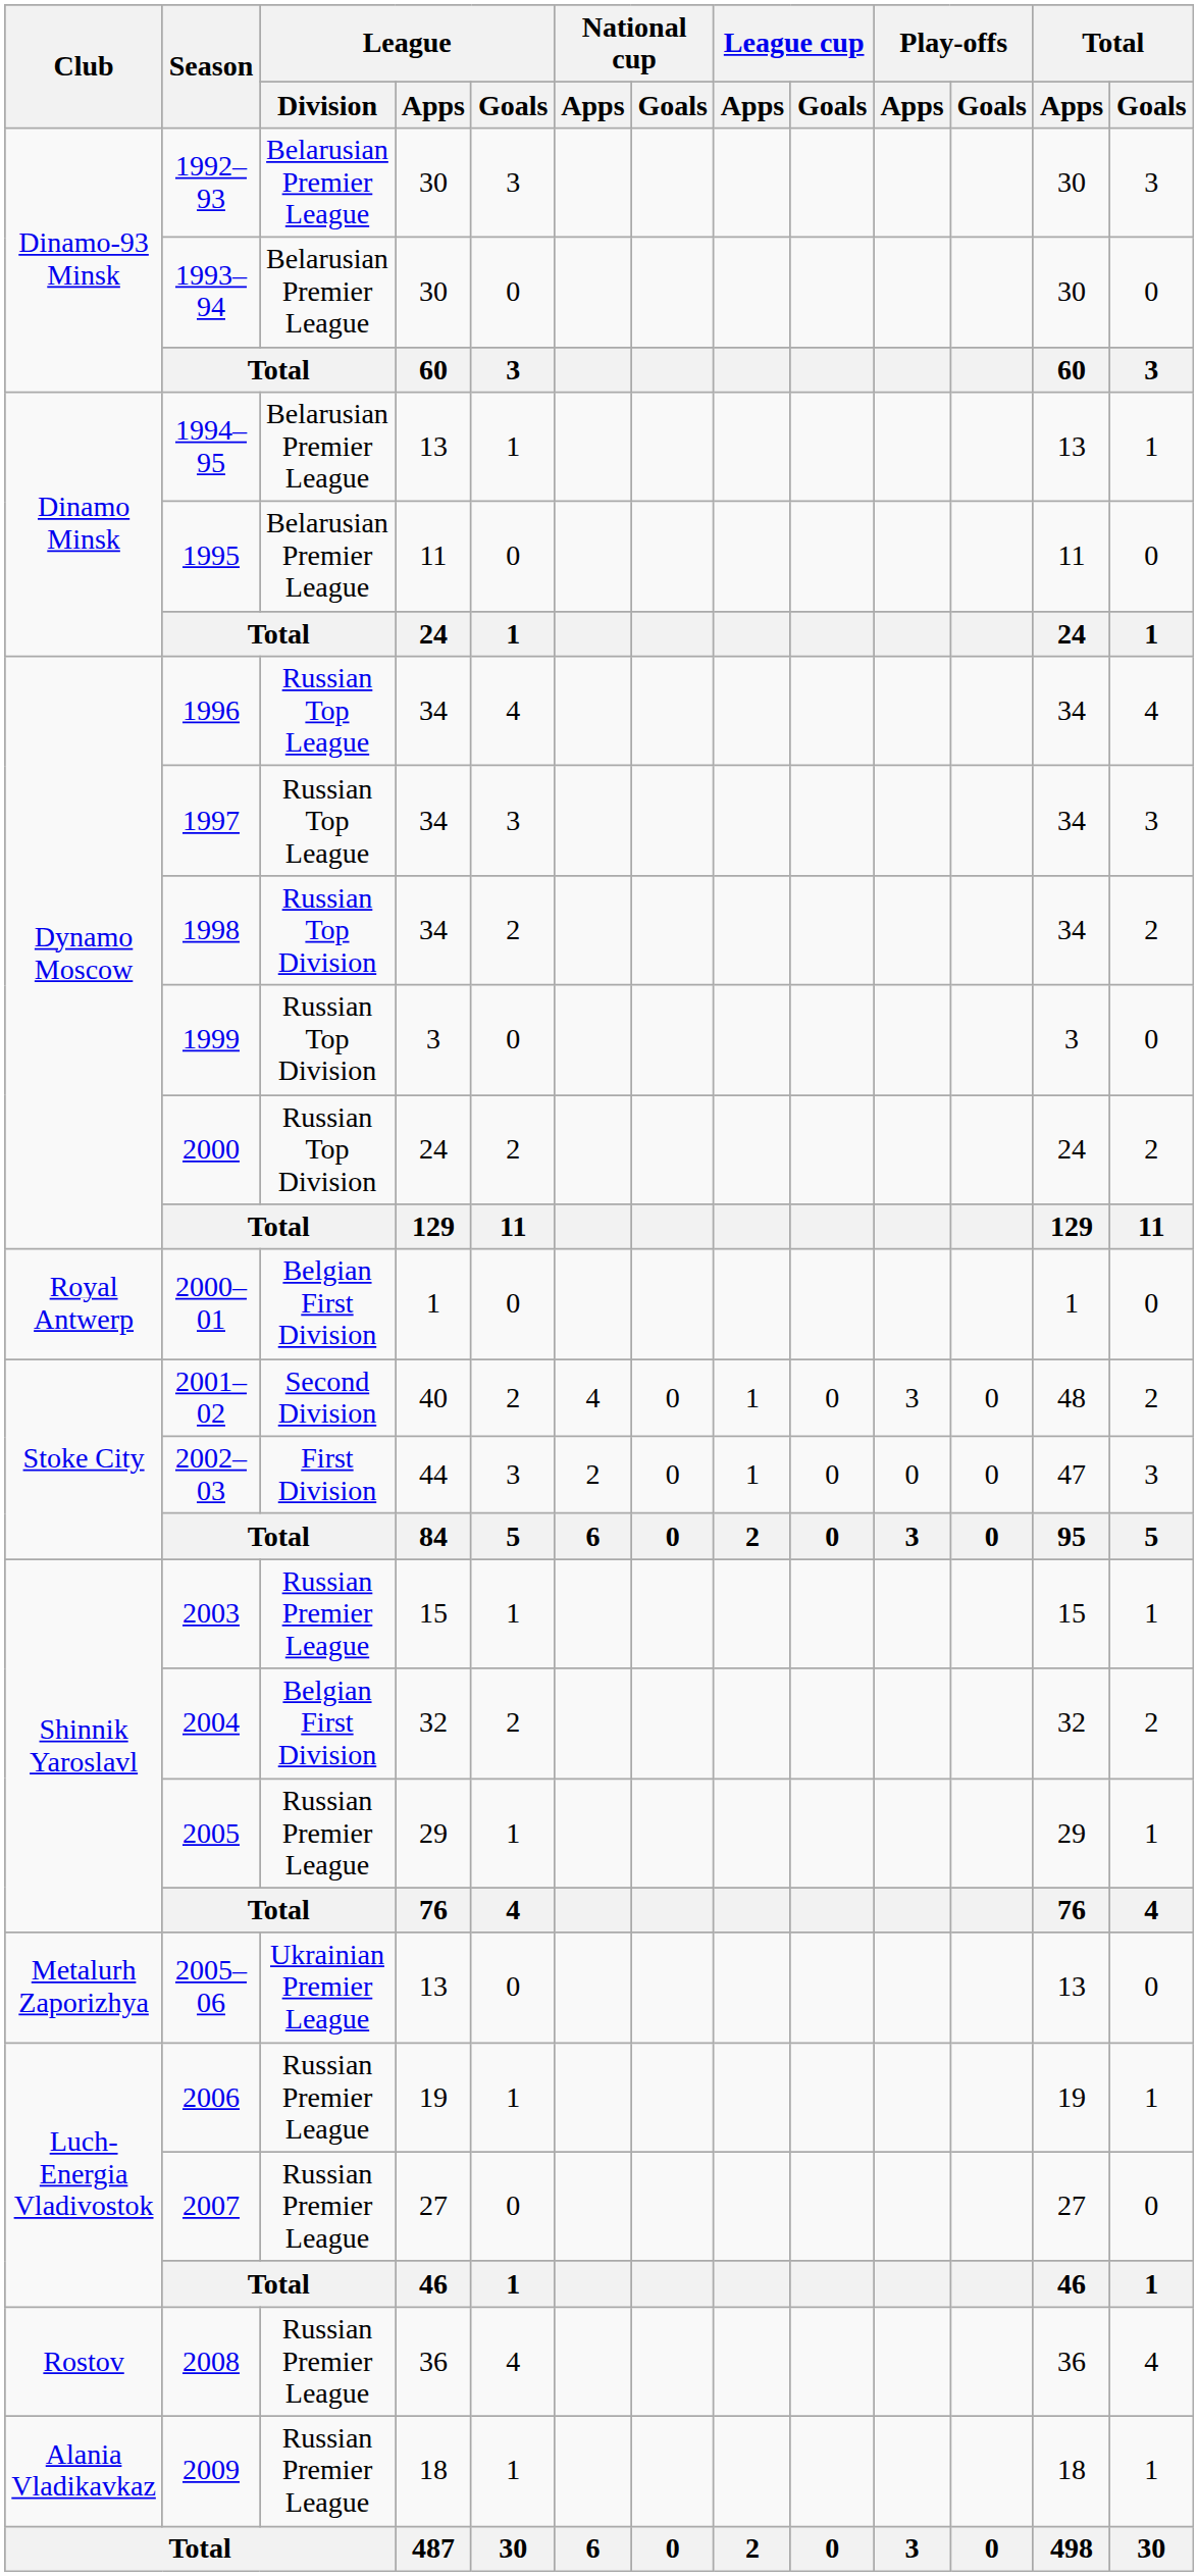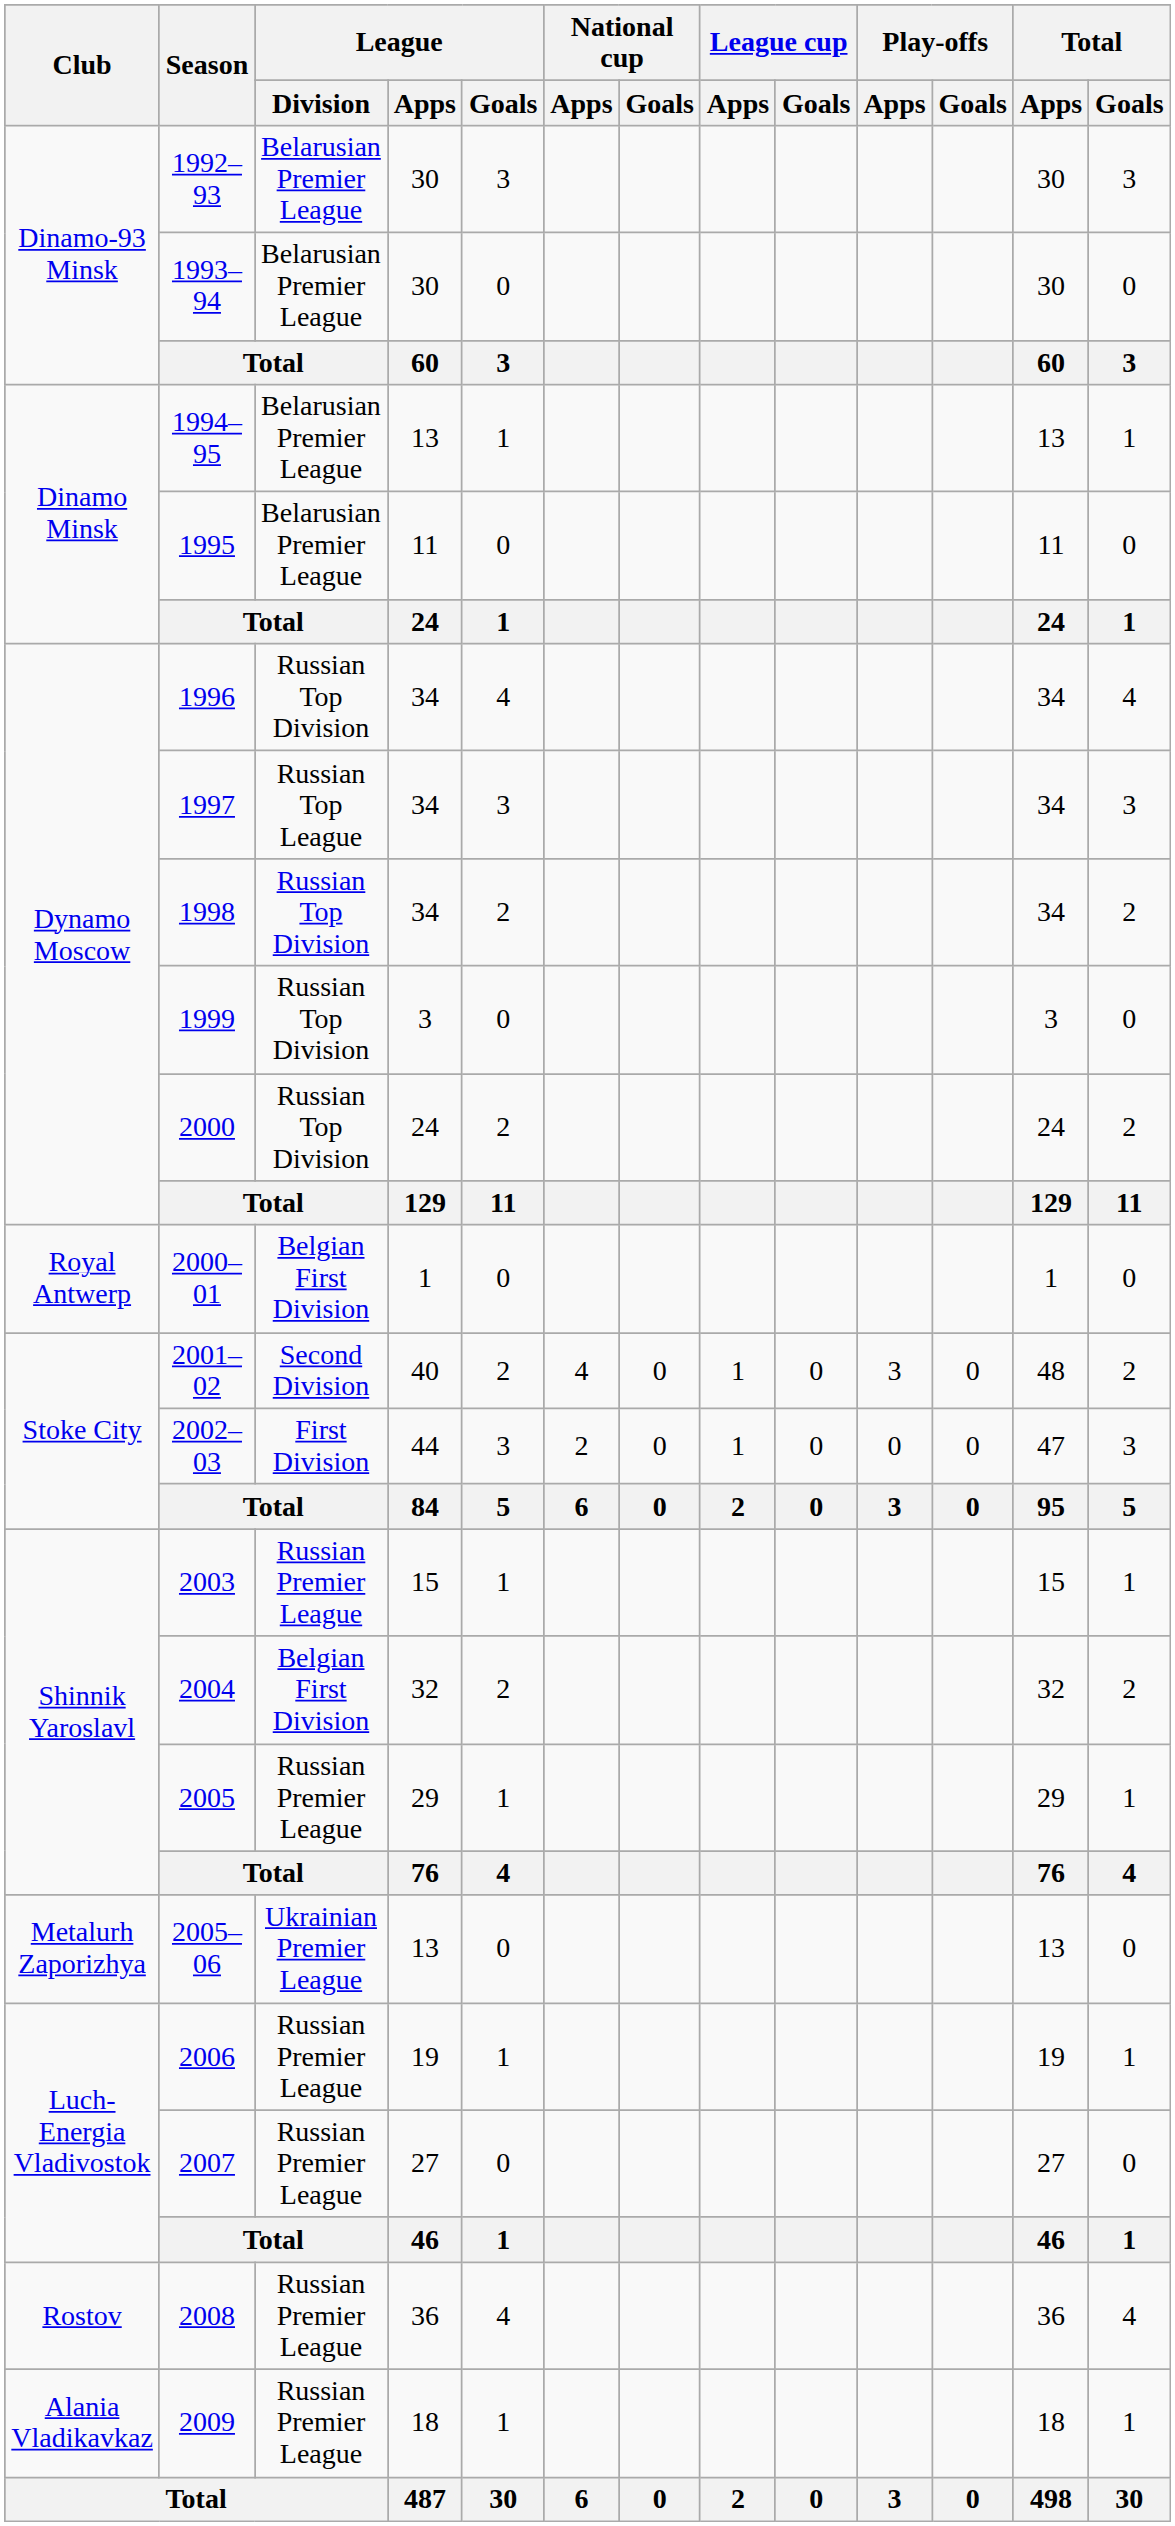1996 | League / Division: Russian Top League -> Russian Top Division
